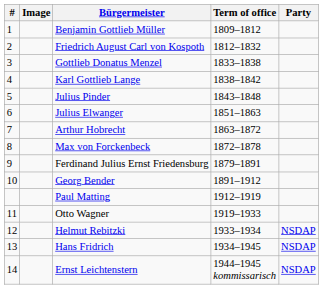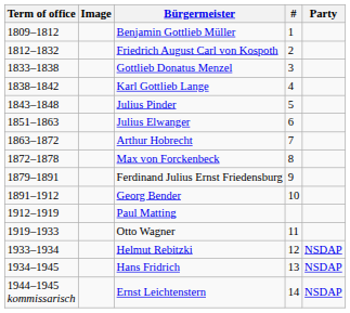columns swapped: # <-> Term of office
